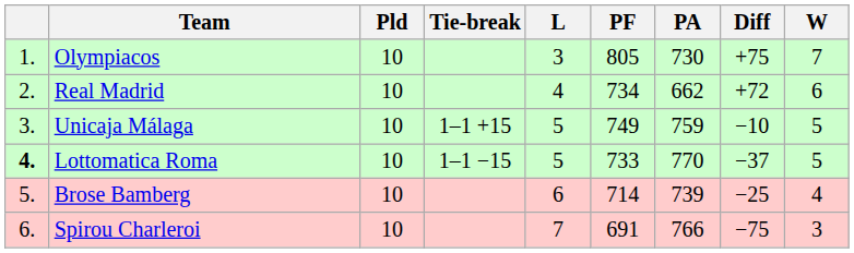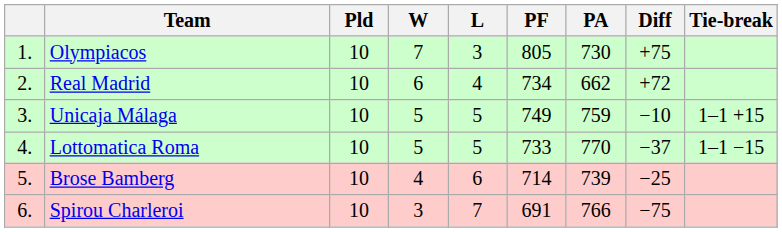columns swapped: W <-> Tie-break
Lottomatica Roma | column 1: bold -> normal
